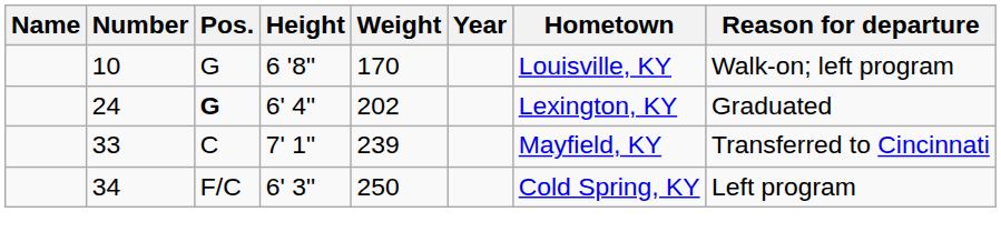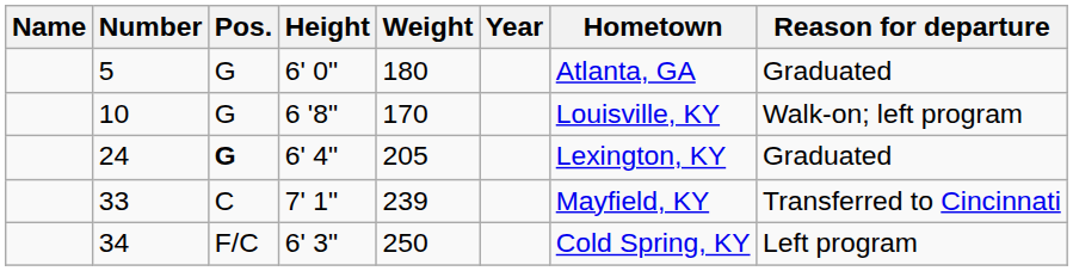+ row: 5 | G | 6' 0" | 180 | Atlanta, GA | Graduated
24 | Weight: 202 -> 205
